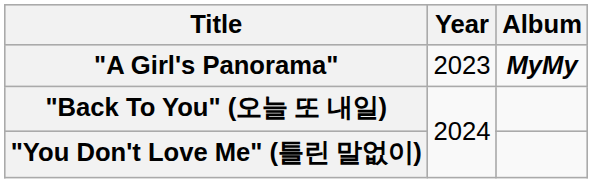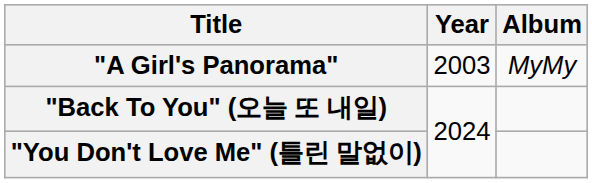"A Girl's Panorama" | Year: 2023 -> 2003
"A Girl's Panorama" | Album: bold -> normal
